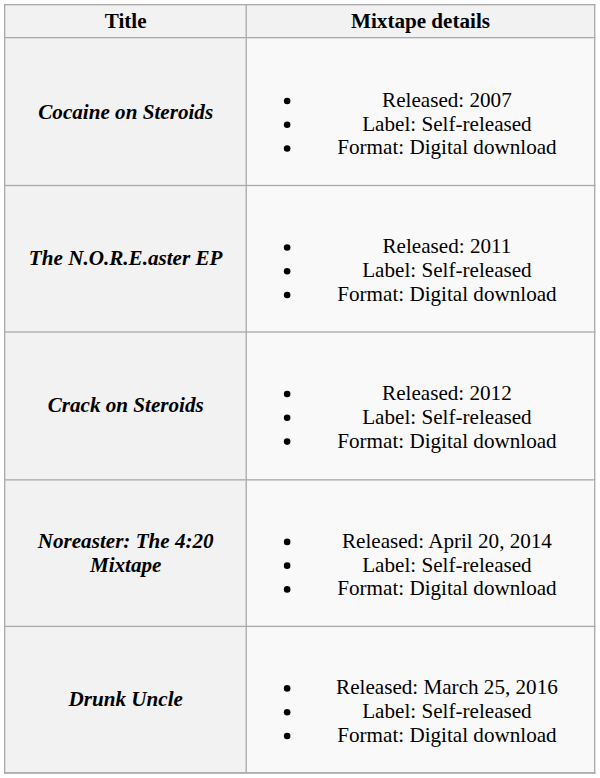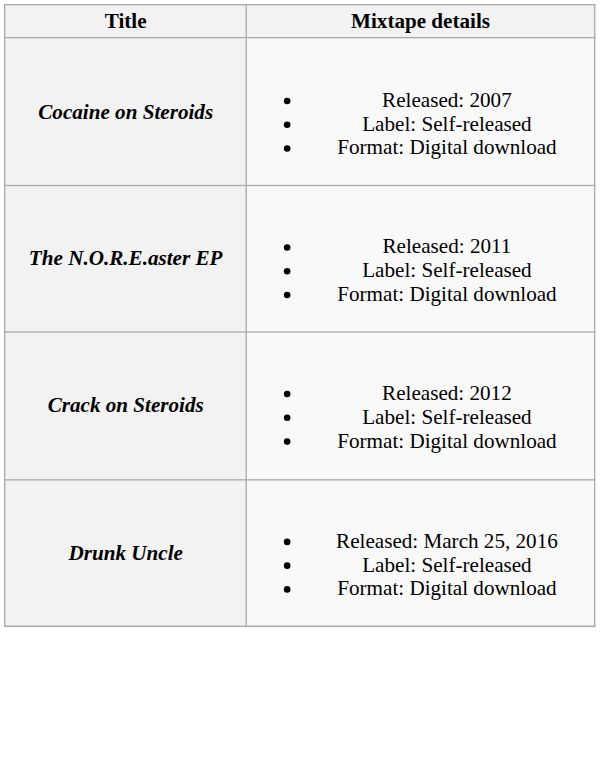- row: Noreaster: The 4:20 Mixtape | Released: April 20, 2014 Label: Self-released Format: Digital download
